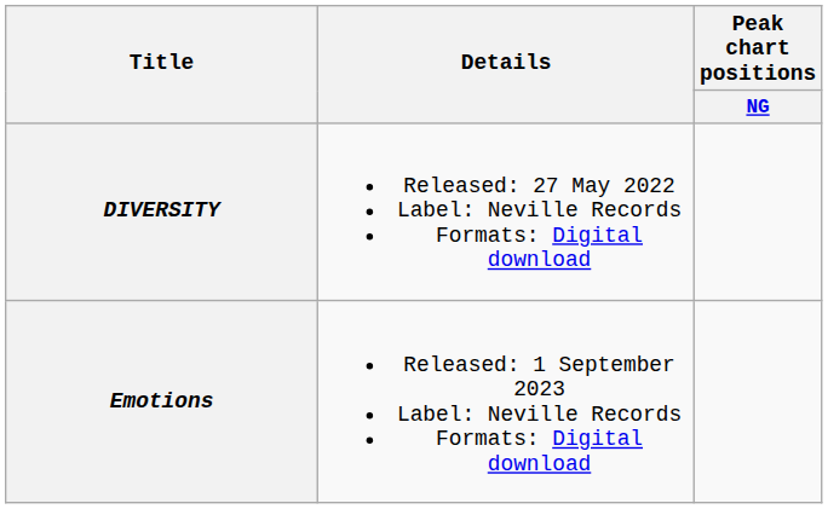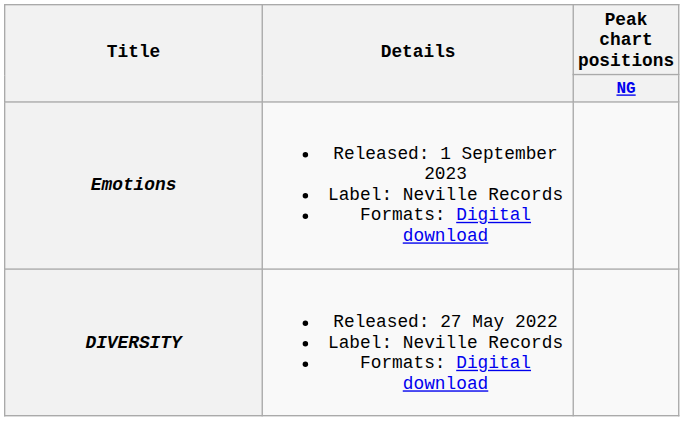rows swapped: DIVERSITY <-> Emotions
